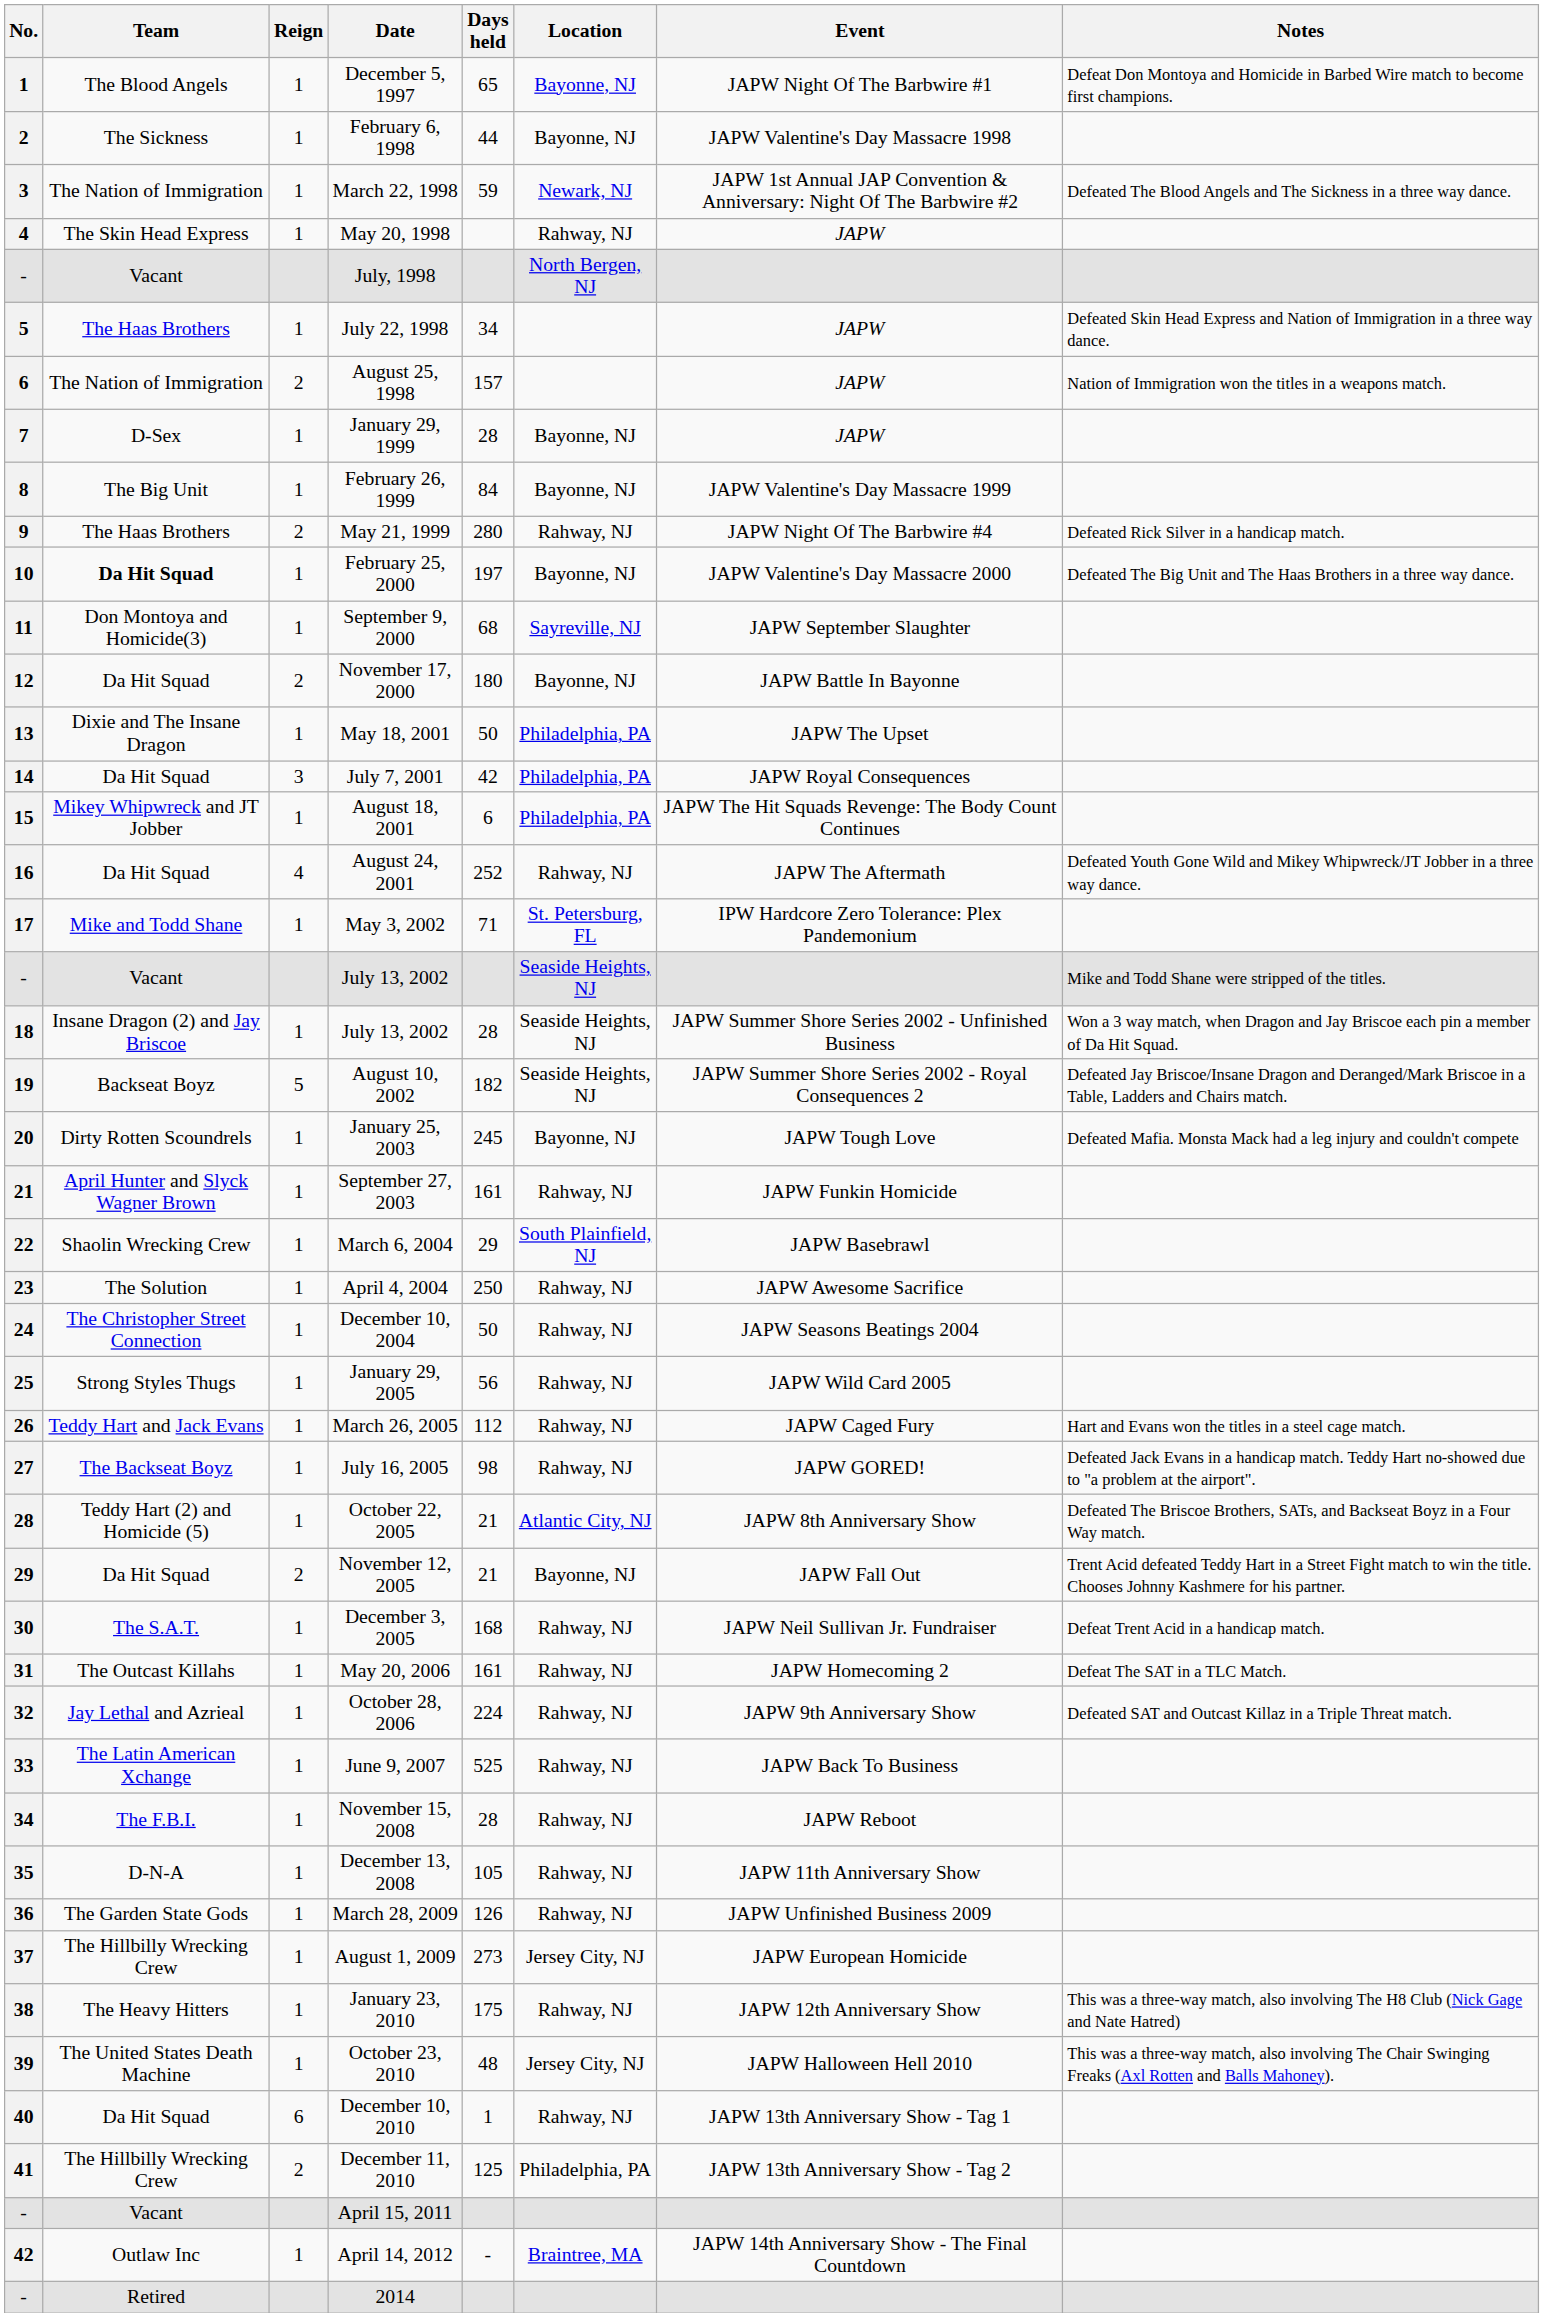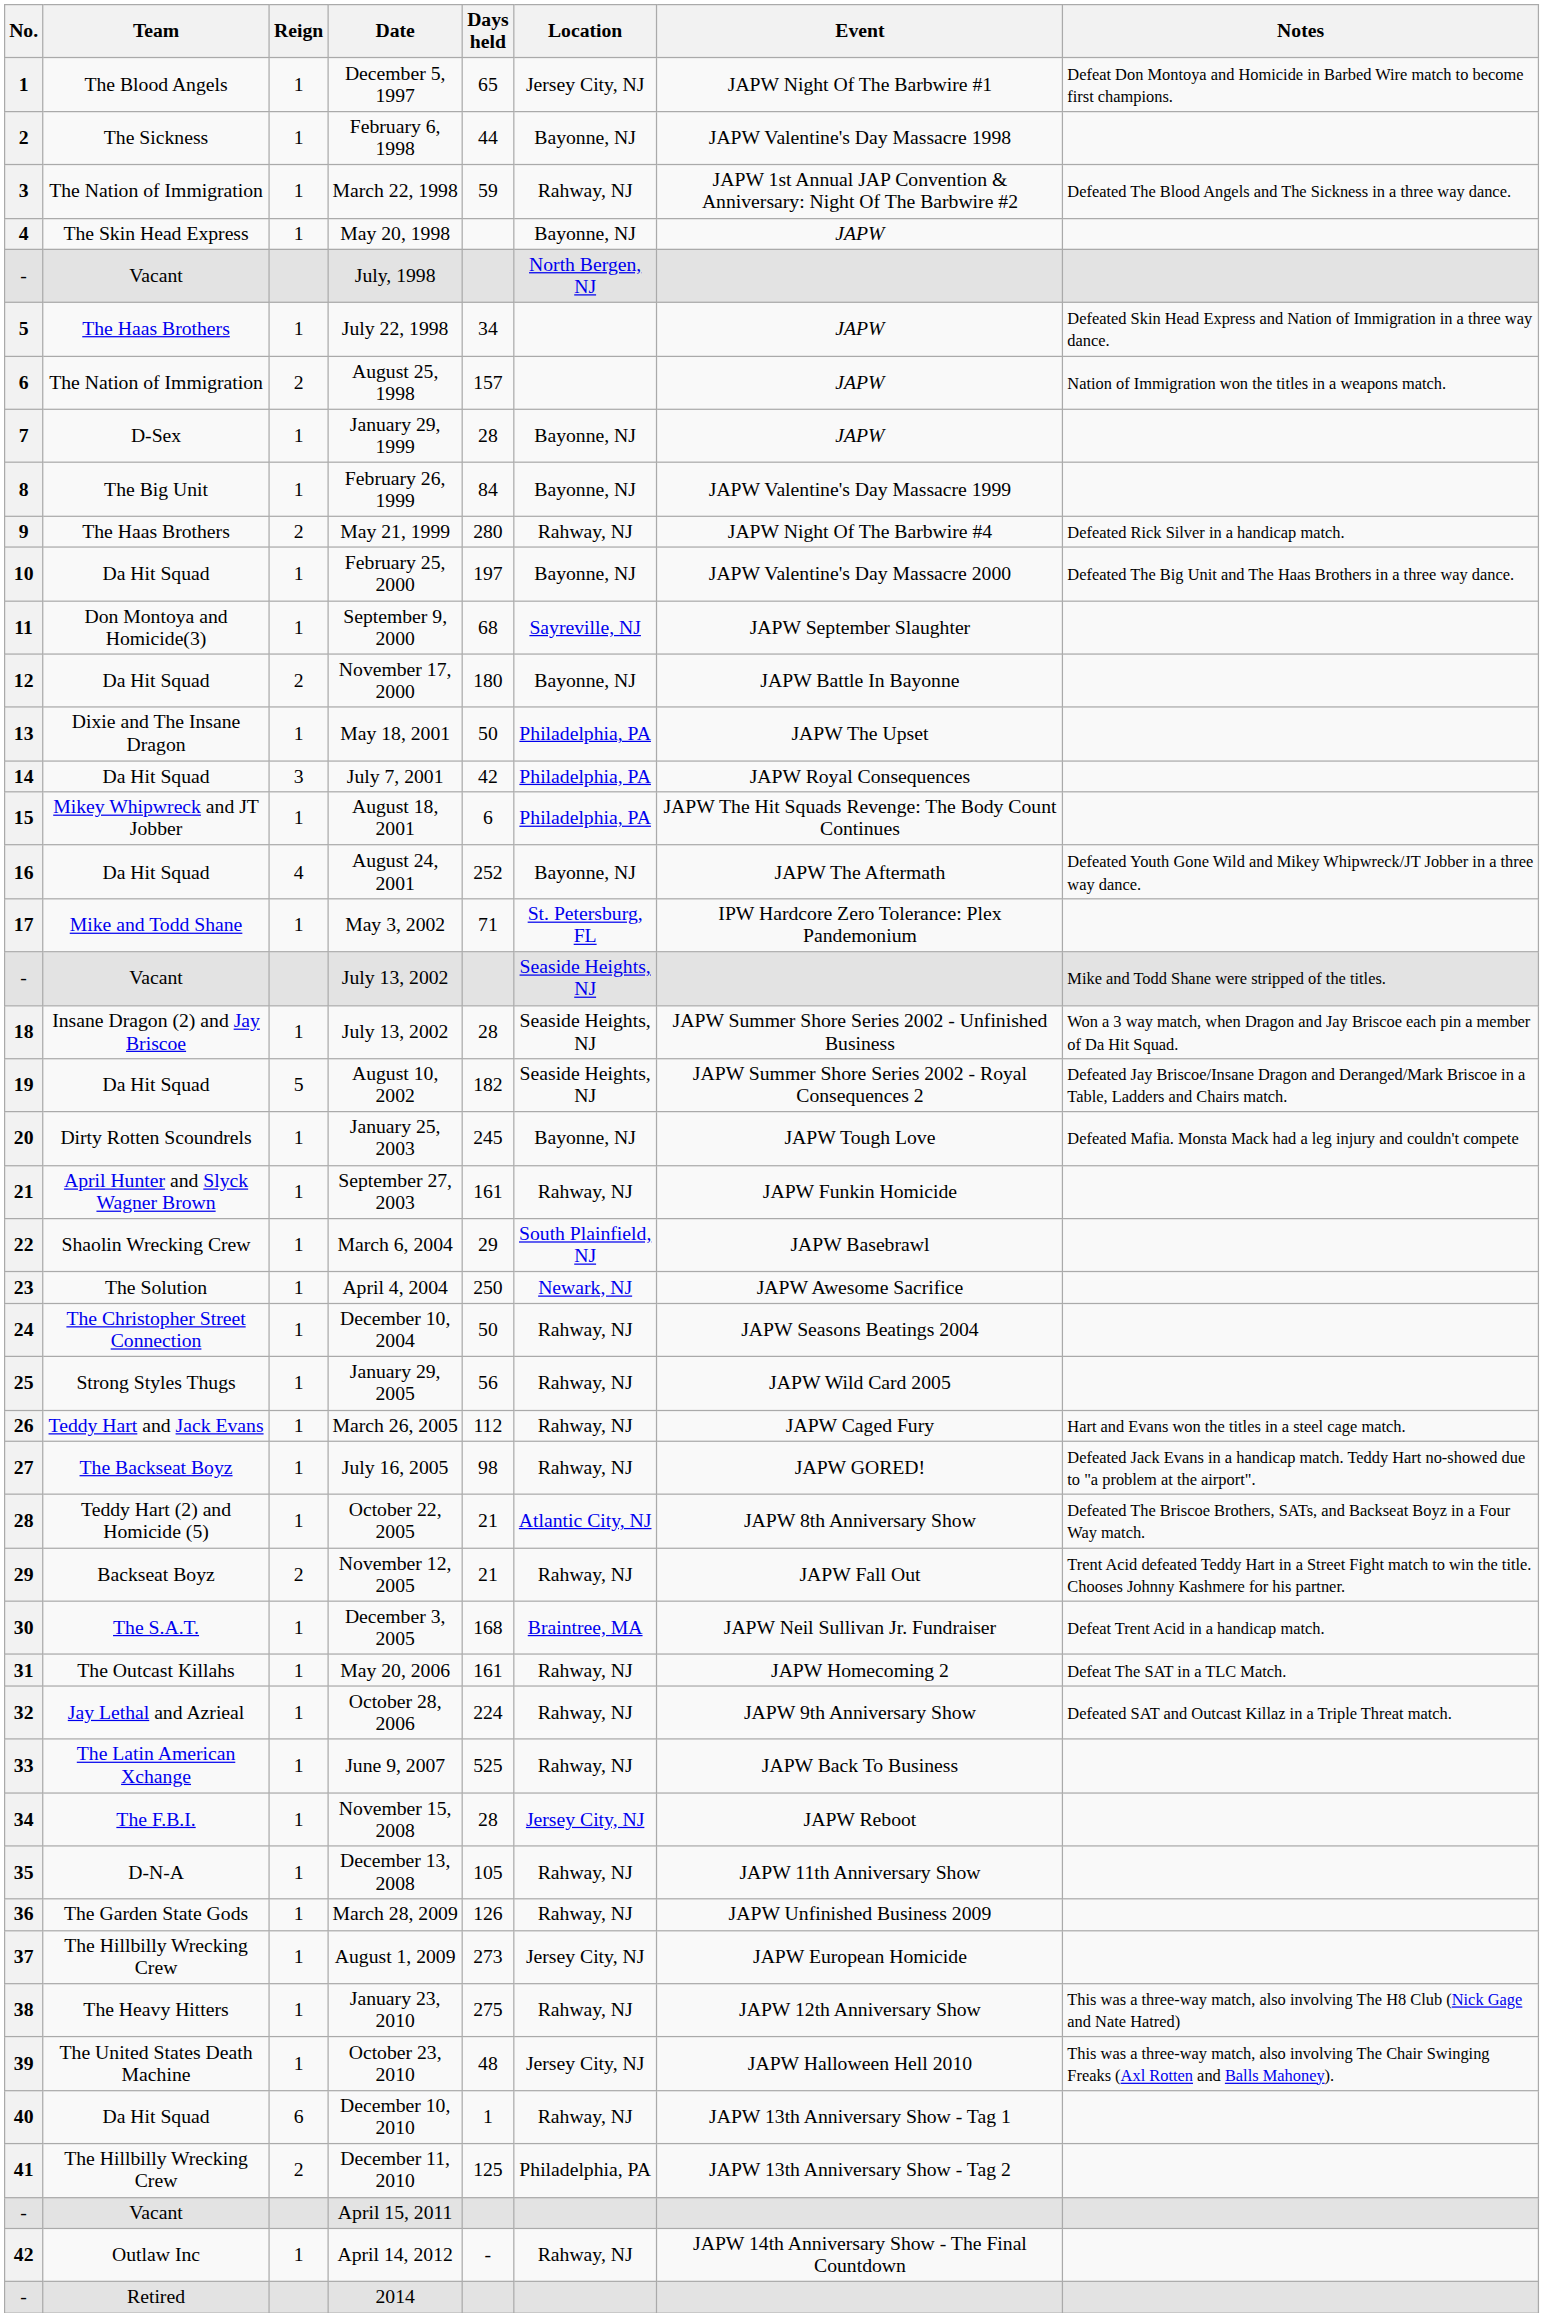December 5, 1997 | Location: Bayonne, NJ -> Jersey City, NJ
March 22, 1998 | Location: Newark, NJ -> Rahway, NJ
May 20, 1998 | Location: Rahway, NJ -> Bayonne, NJ
February 25, 2000 | Team: bold -> normal
August 24, 2001 | Location: Rahway, NJ -> Bayonne, NJ
August 10, 2002 | Team: Backseat Boyz -> Da Hit Squad
April 4, 2004 | Location: Rahway, NJ -> Newark, NJ
November 12, 2005 | Team: Da Hit Squad -> Backseat Boyz
November 12, 2005 | Location: Bayonne, NJ -> Rahway, NJ
December 3, 2005 | Location: Rahway, NJ -> Braintree, MA
November 15, 2008 | Location: Rahway, NJ -> Jersey City, NJ
January 23, 2010 | Days held: 175 -> 275
April 14, 2012 | Location: Braintree, MA -> Rahway, NJ
